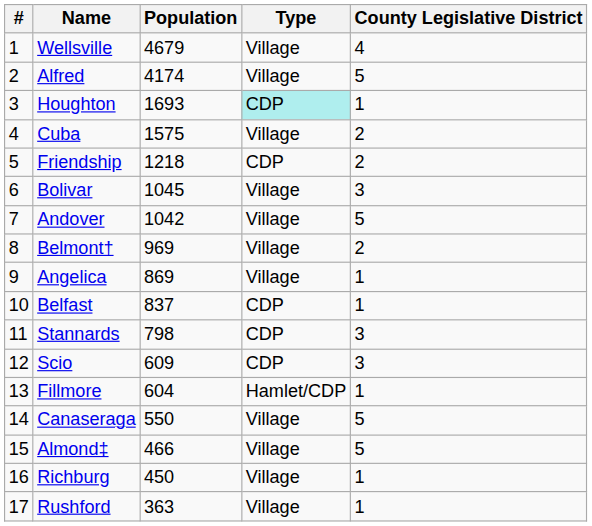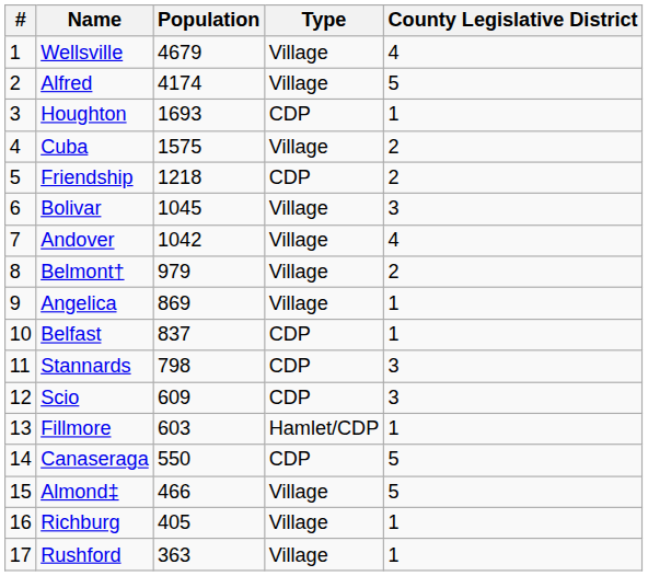Houghton | Type: paleturquoise background -> no background
Andover | County Legislative District: 5 -> 4
Belmont† | Population: 969 -> 979
Fillmore | Population: 604 -> 603
Canaseraga | Type: Village -> CDP
Richburg | Population: 450 -> 405
